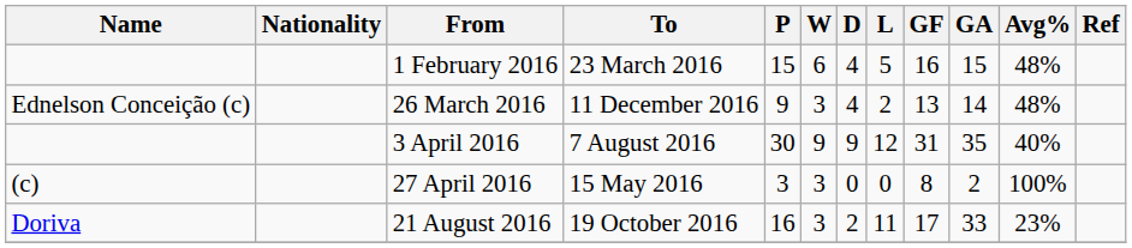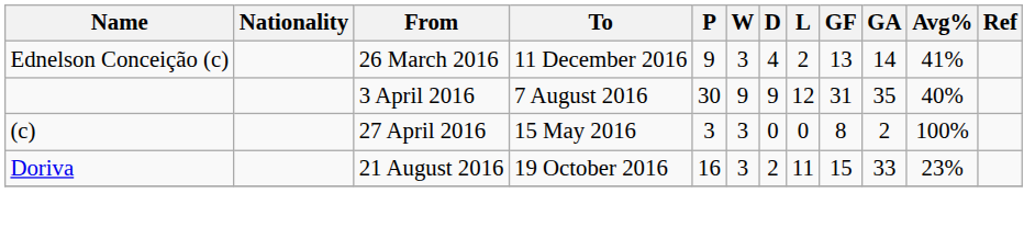- row: 1 February 2016 | 23 March 2016 | 15 | 6 | 4 | 5 | 16 | 15 | 48%
26 March 2016 | Avg%: 48% -> 41%
21 August 2016 | GF: 17 -> 15
